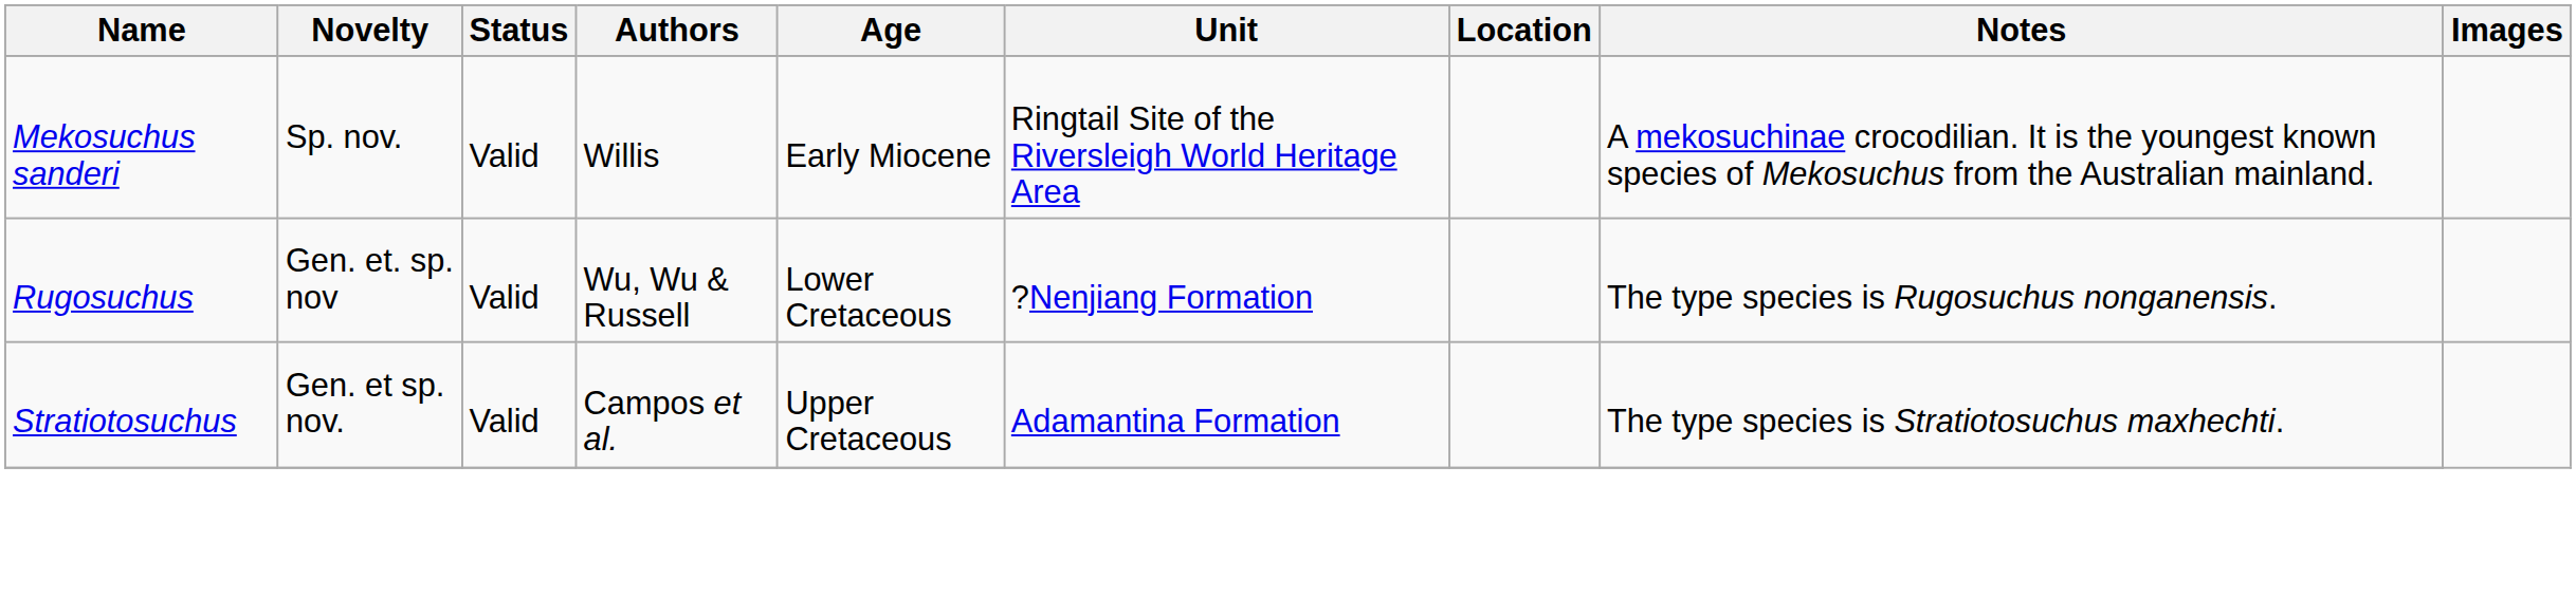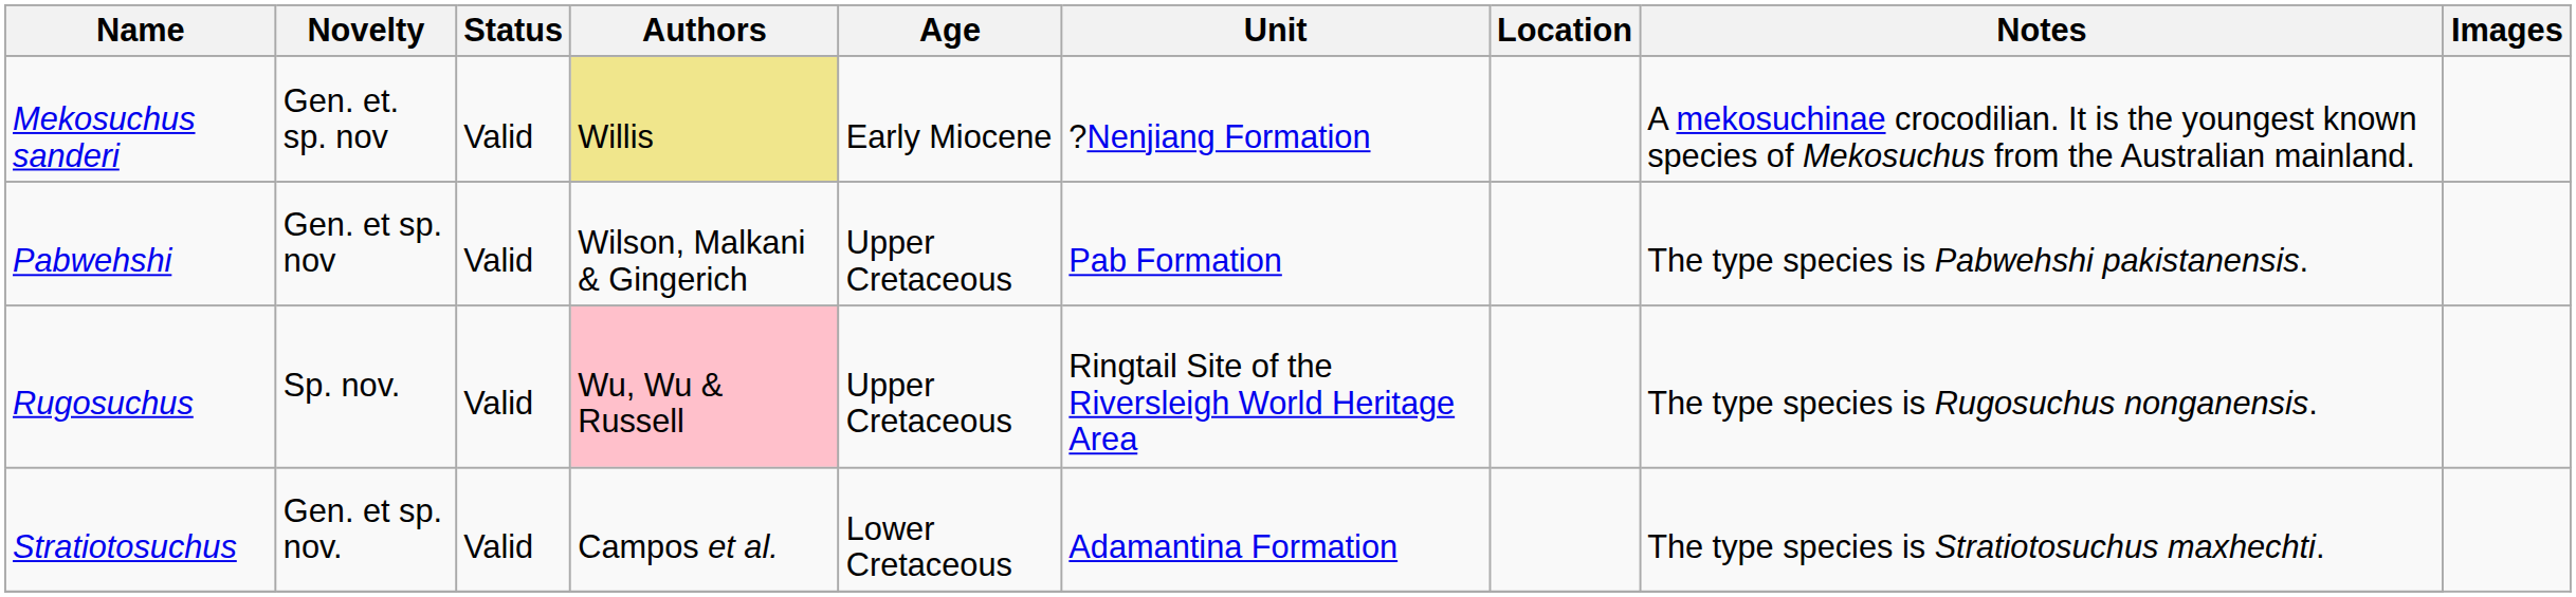Mekosuchus sanderi | Novelty: Sp. nov. -> Gen. et. sp. nov
Mekosuchus sanderi | Authors: no background -> khaki background
Mekosuchus sanderi | Unit: Ringtail Site of the Riversleigh World Heritage Area -> ?Nenjiang Formation
+ row: Pabwehshi | Gen. et sp. nov | Valid | Wilson, Malkani & Gingerich | Upper Cretaceous | Pab Formation | The type species is Pabwehshi pakistanensis.
Rugosuchus | Novelty: Gen. et. sp. nov -> Sp. nov.
Rugosuchus | Authors: no background -> pink background
Rugosuchus | Age: Lower Cretaceous -> Upper Cretaceous
Rugosuchus | Unit: ?Nenjiang Formation -> Ringtail Site of the Riversleigh World Heritage Area
Stratiotosuchus | Age: Upper Cretaceous -> Lower Cretaceous
